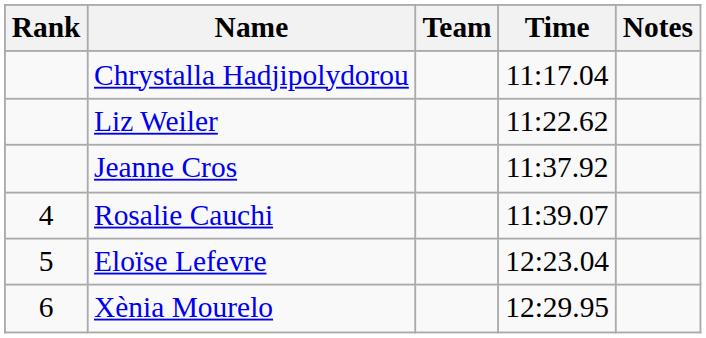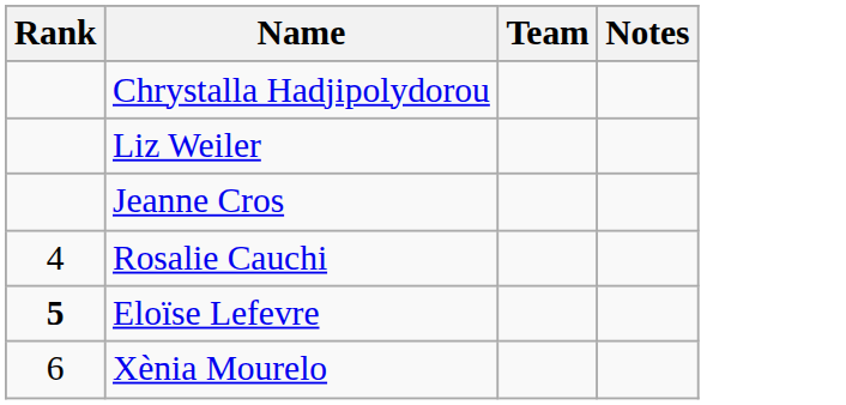- column: Time | 11:17.04 | 11:22.62 | 11:37.92 | 11:39.07 | 12:23.04 | 12:29.95
Eloïse Lefevre | Rank: normal -> bold
